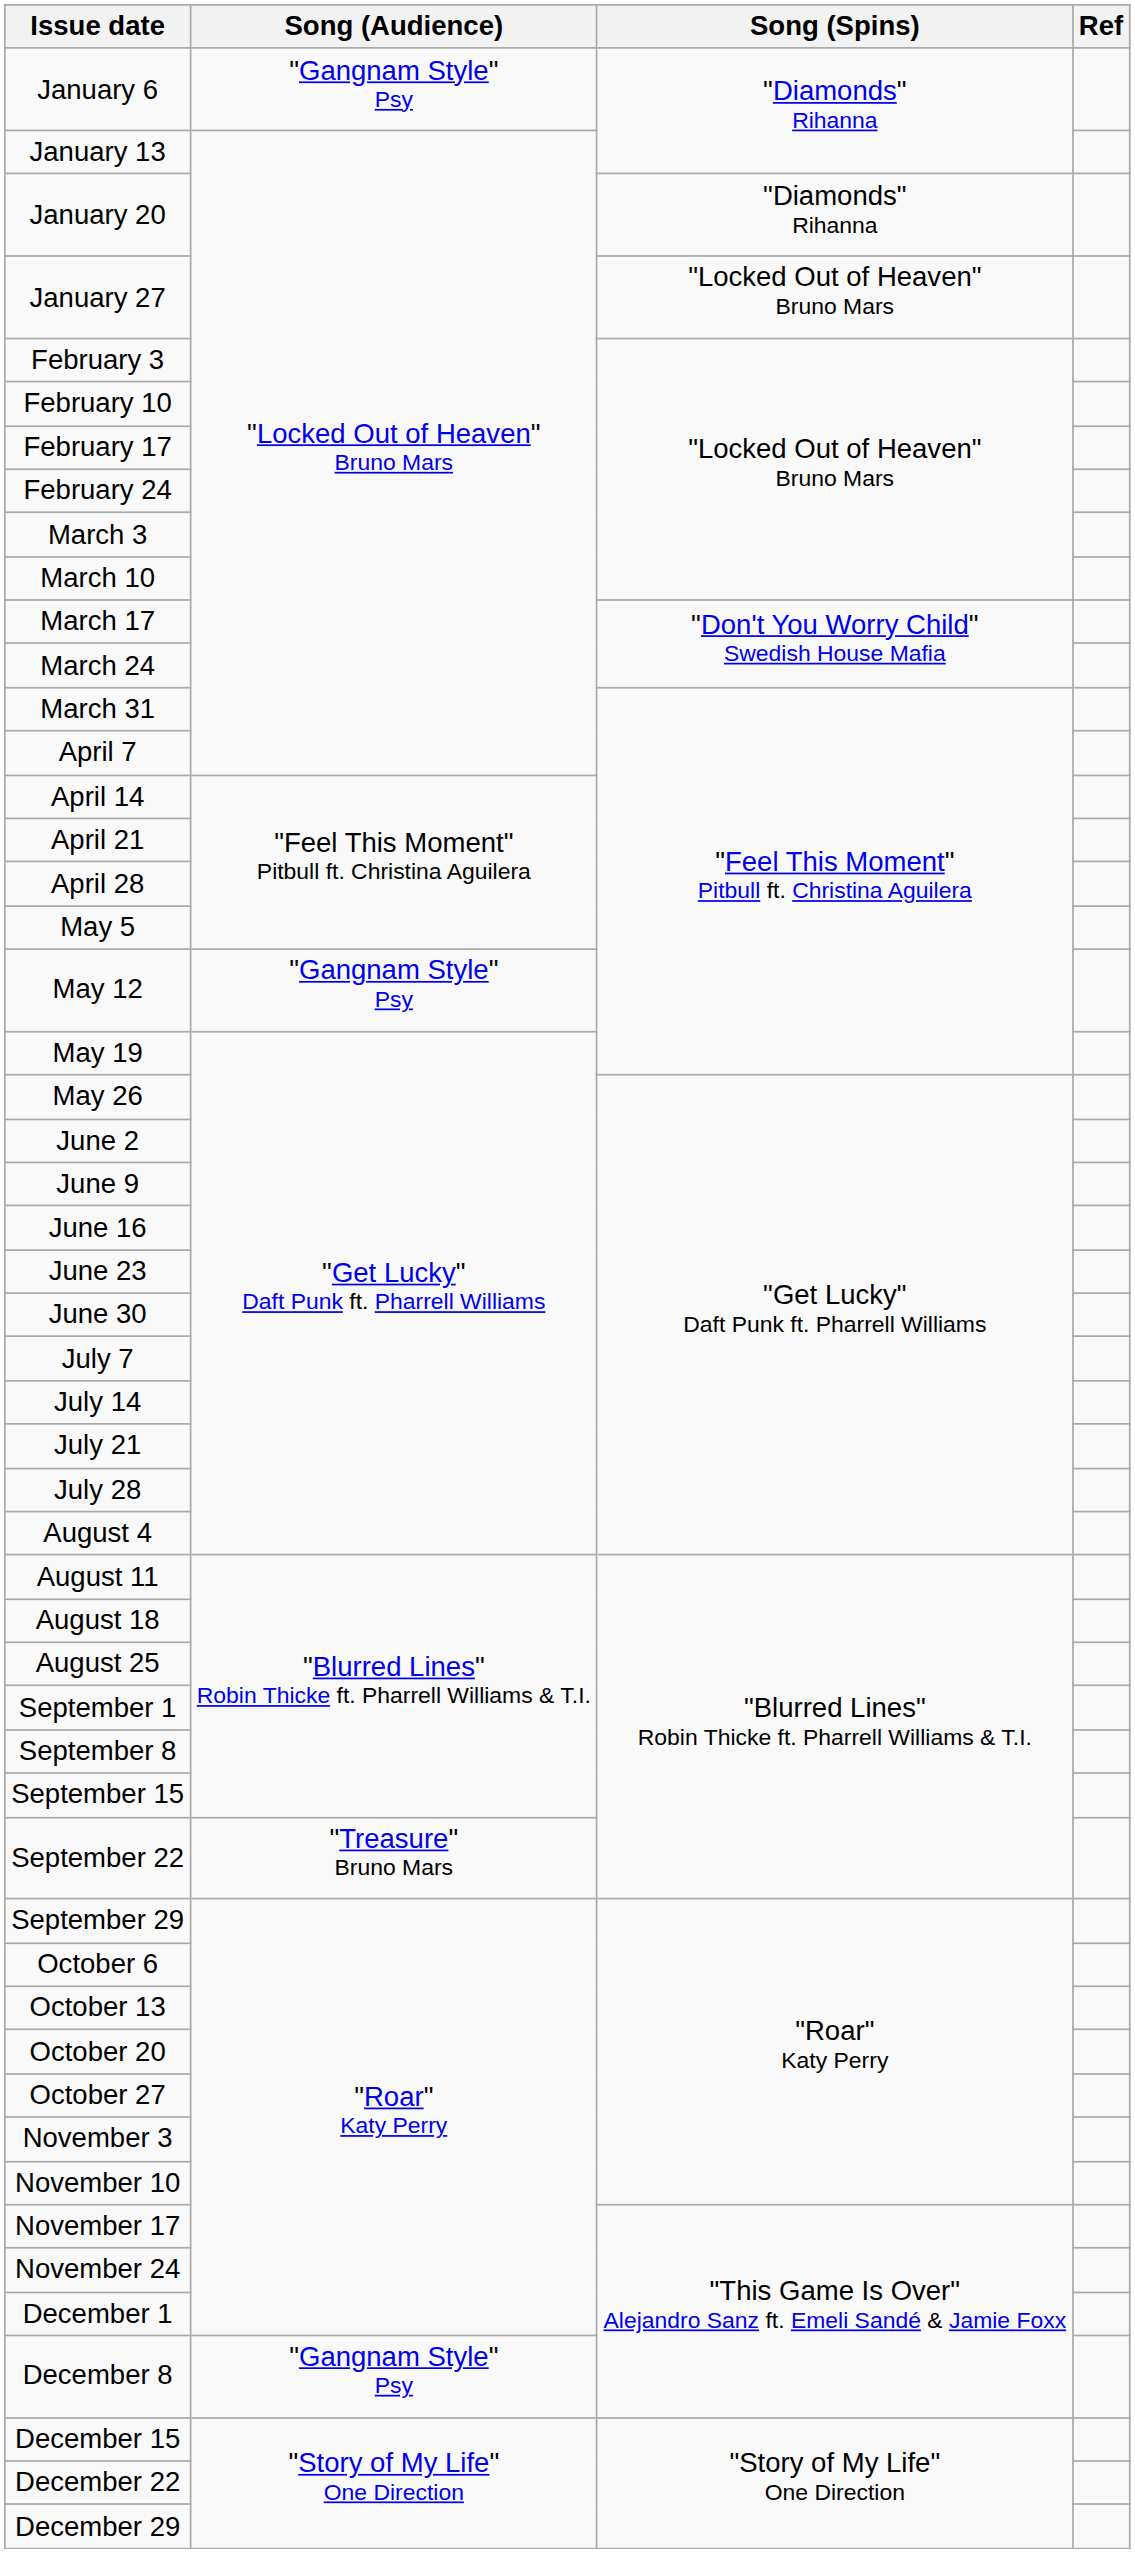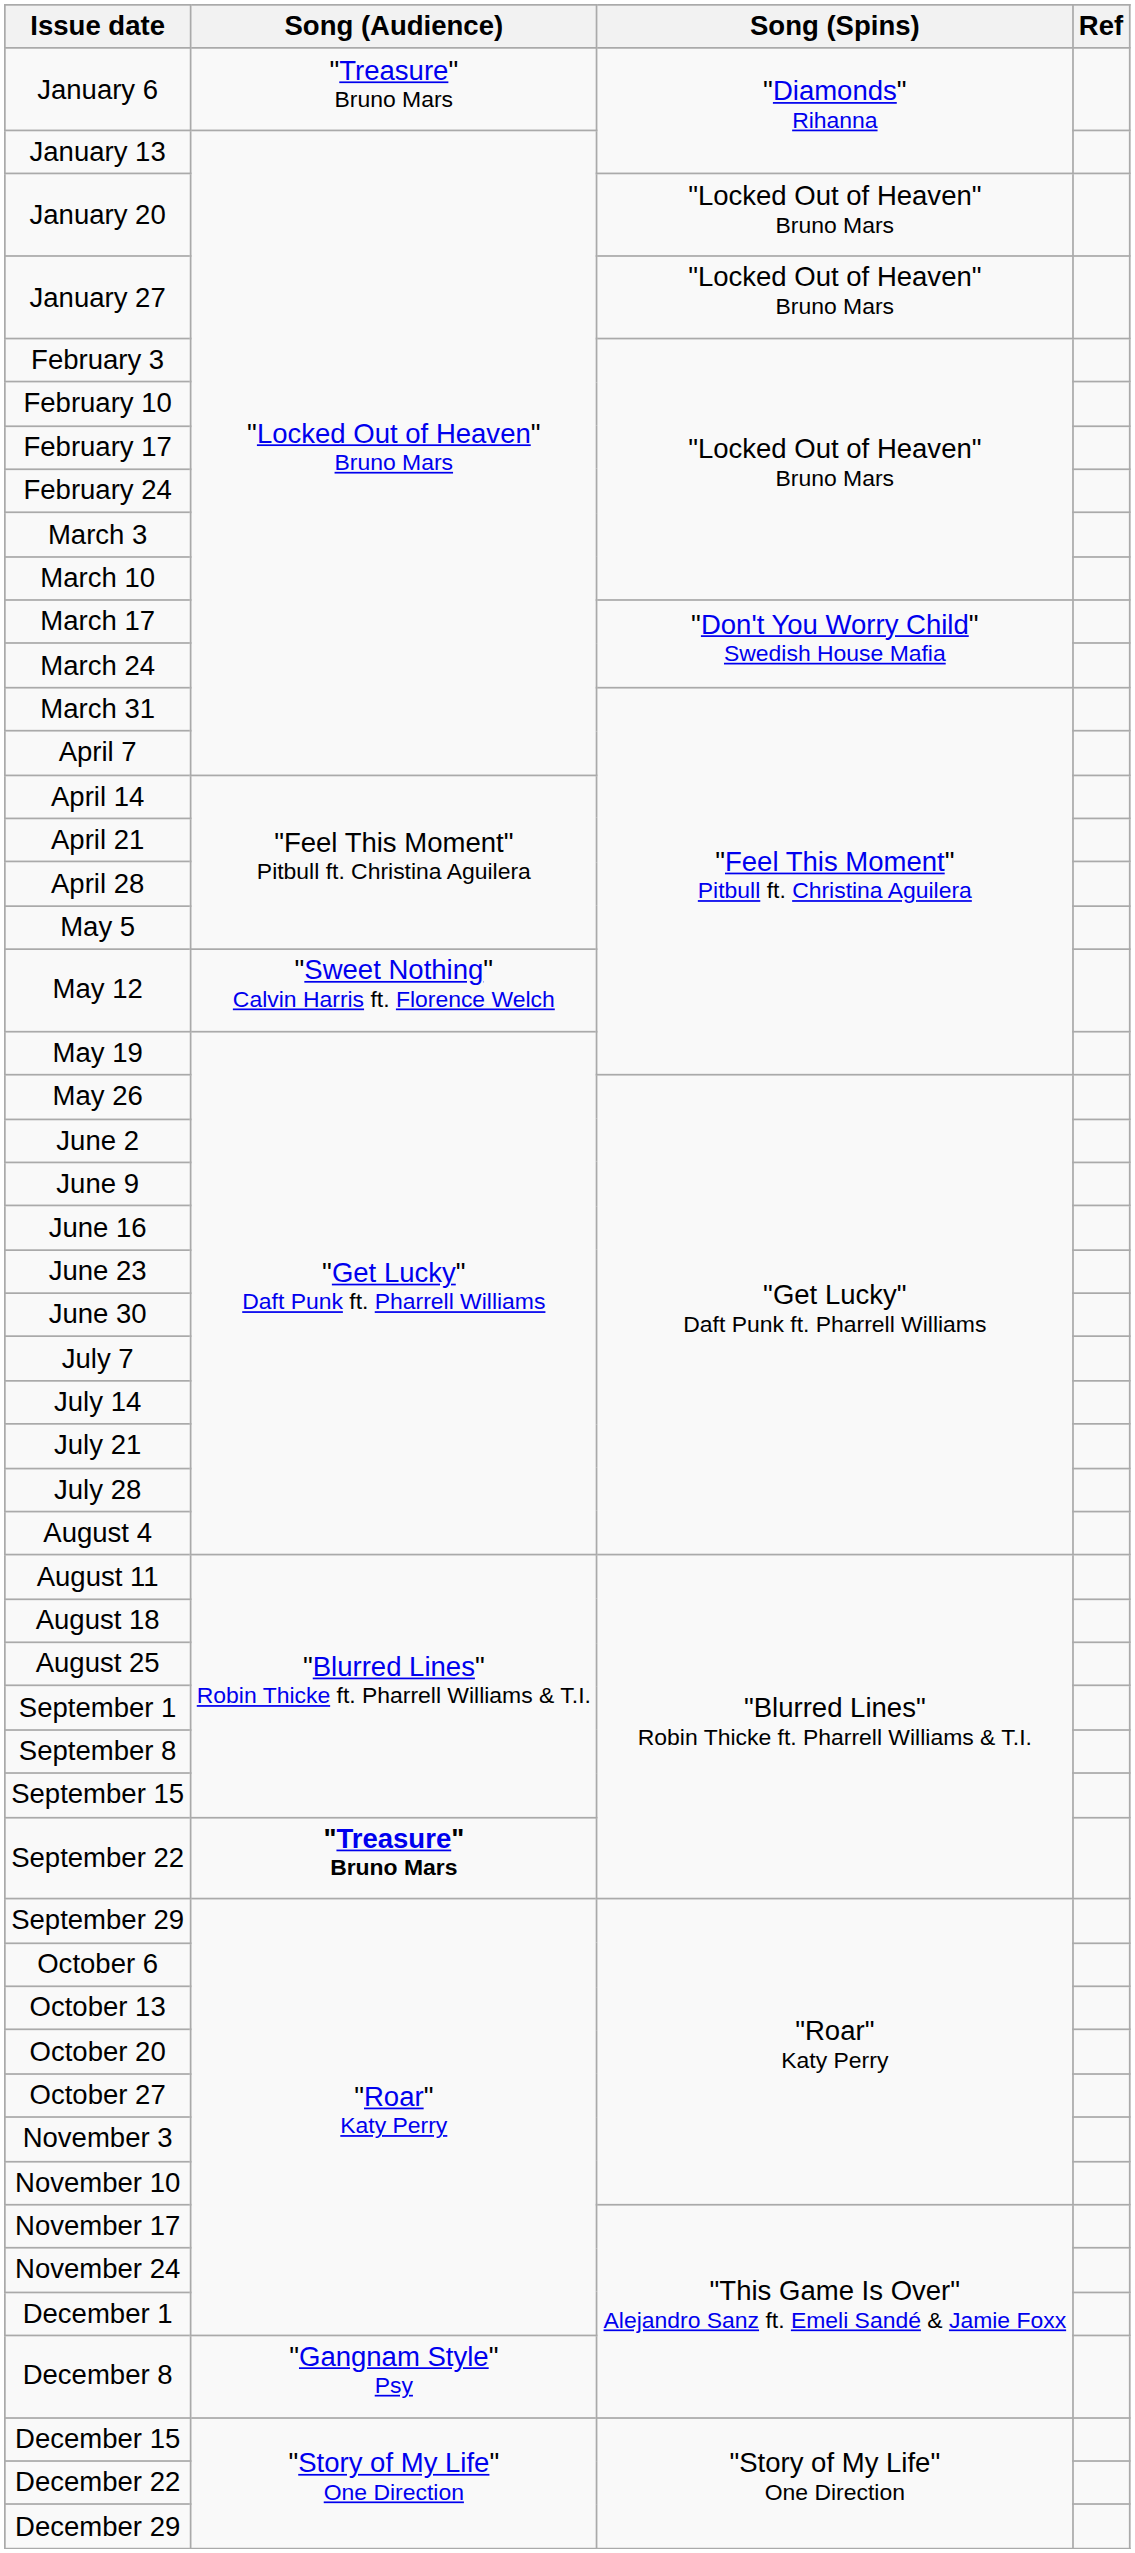January 6 | Song (Audience): "Gangnam Style" Psy -> "Treasure" Bruno Mars
January 20 | Song (Spins): "Diamonds" Rihanna -> "Locked Out of Heaven" Bruno Mars
May 12 | Song (Audience): "Gangnam Style" Psy -> "Sweet Nothing" Calvin Harris ft. Florence Welch
September 22 | Song (Audience): normal -> bold
